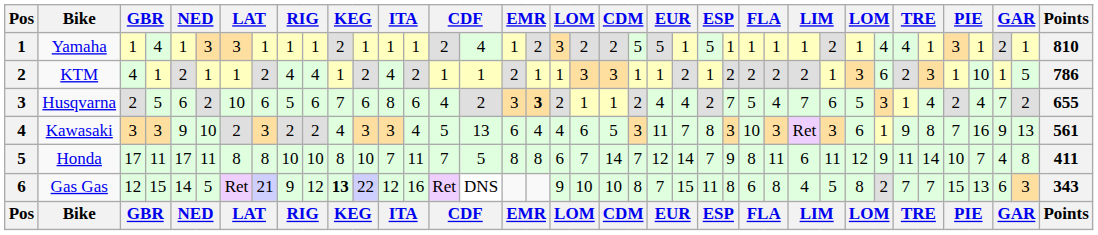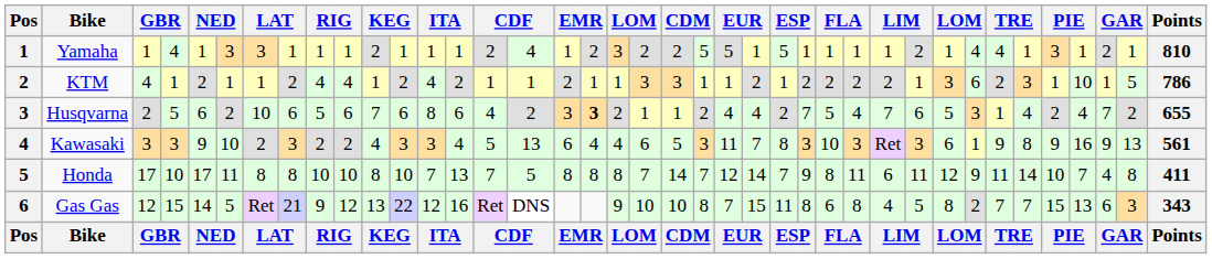Kawasaki | column 35: 7 -> 9
Honda | column 4: 11 -> 10
Honda | column 14: 11 -> 13
Honda | column 19: 6 -> 8
Gas Gas | column 11: bold -> normal
